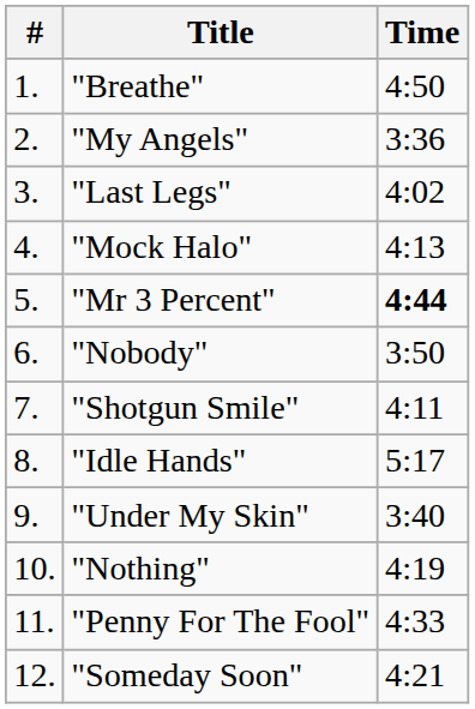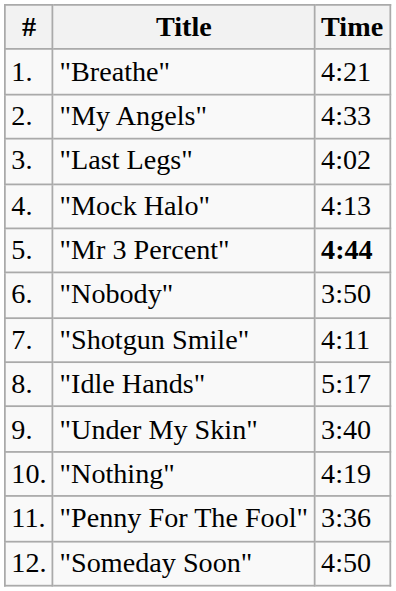"Breathe" | Time: 4:50 -> 4:21
"My Angels" | Time: 3:36 -> 4:33
"Penny For The Fool" | Time: 4:33 -> 3:36
"Someday Soon" | Time: 4:21 -> 4:50
